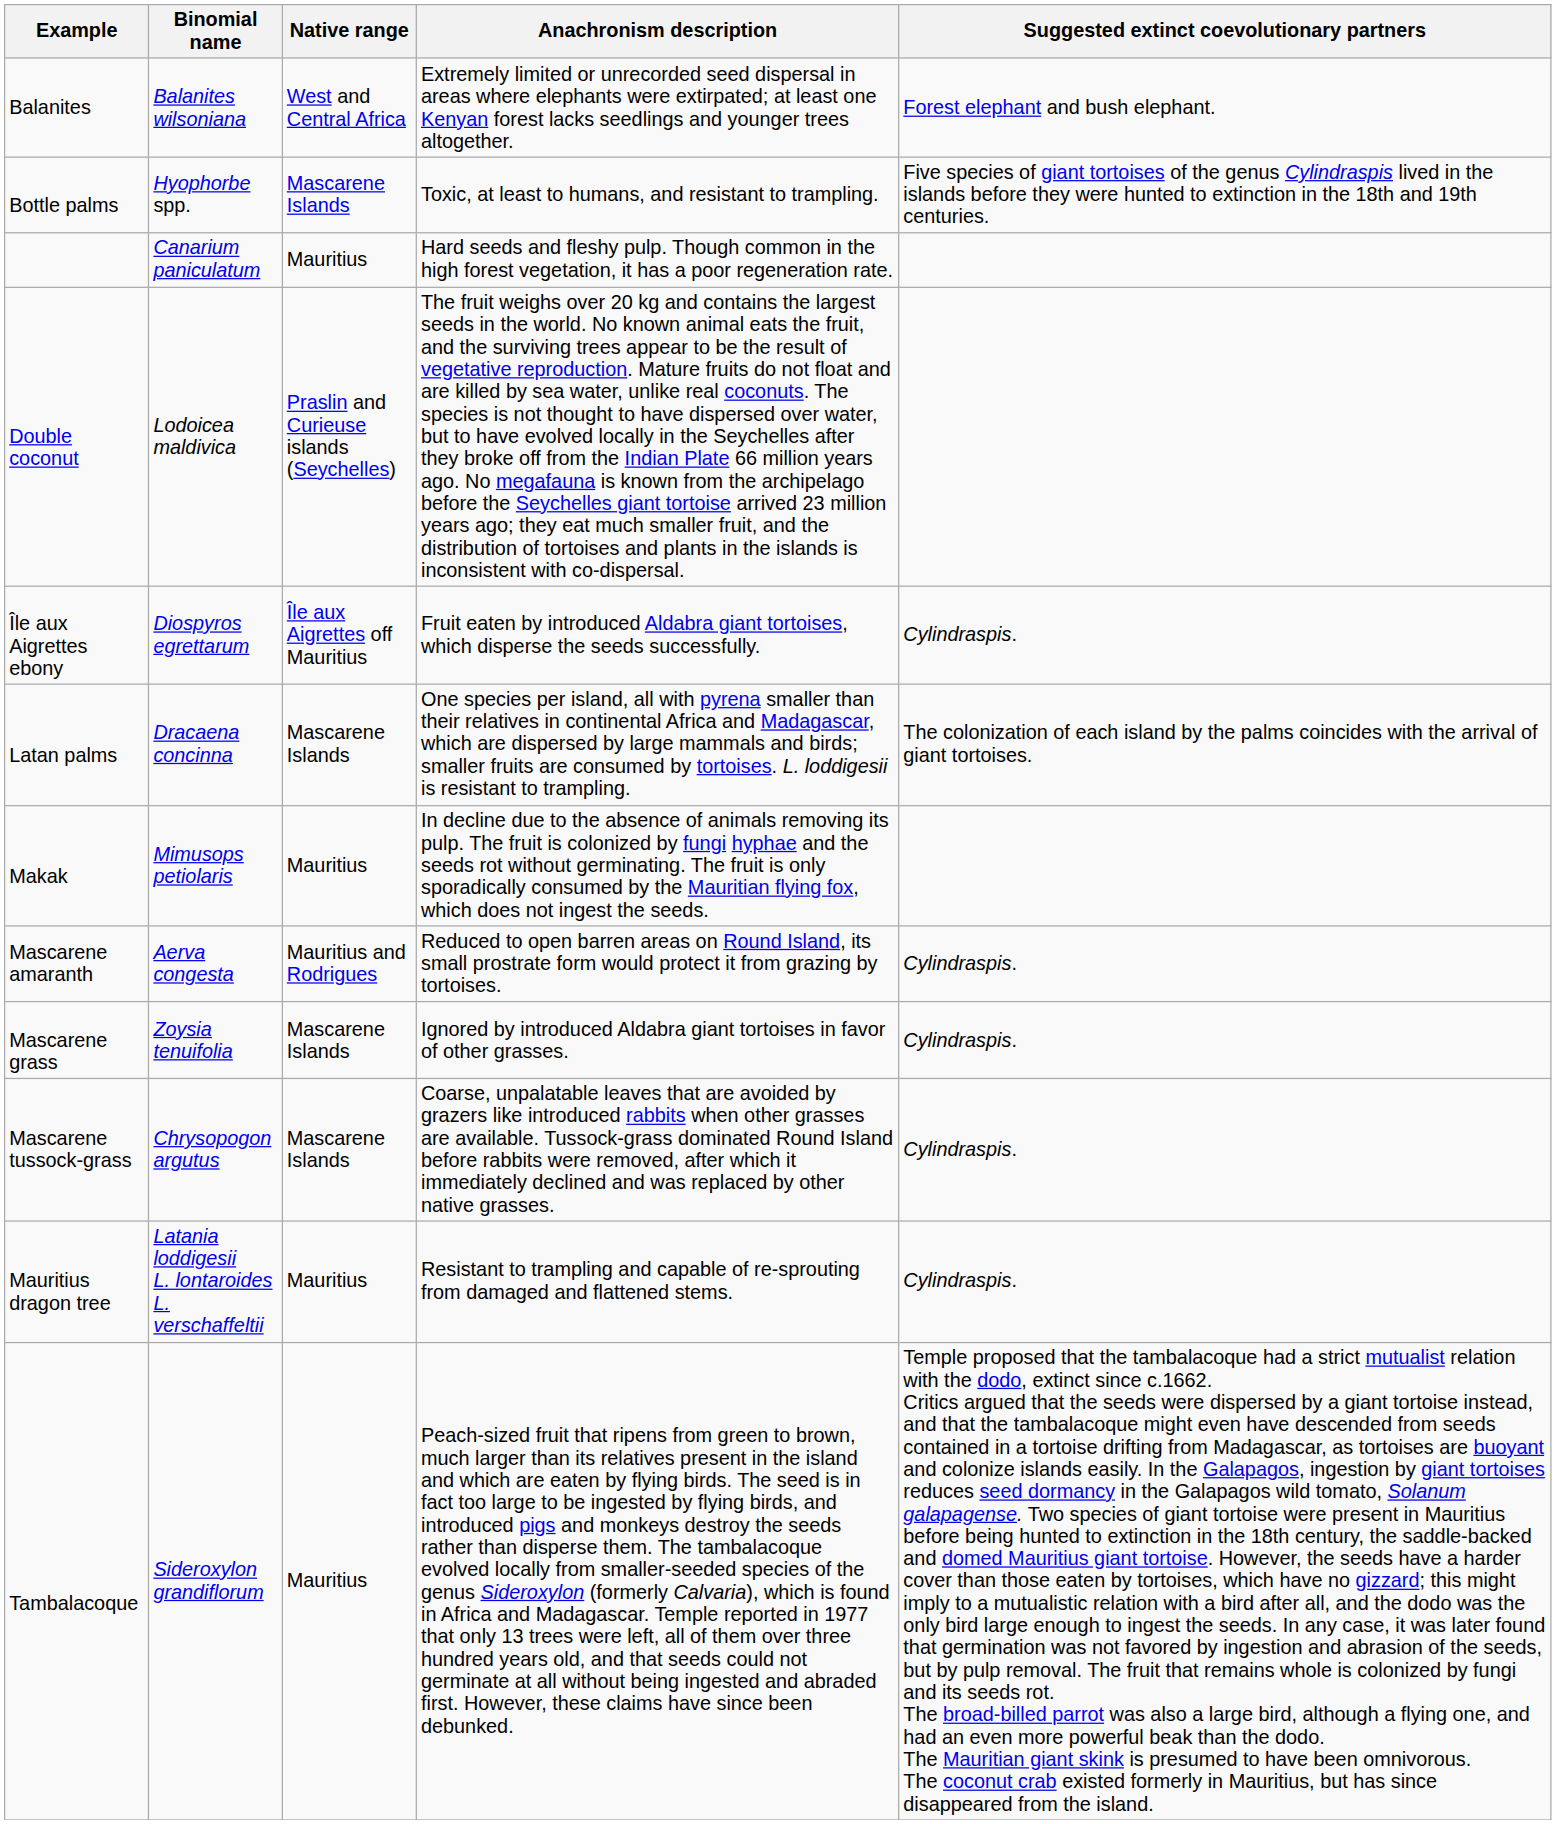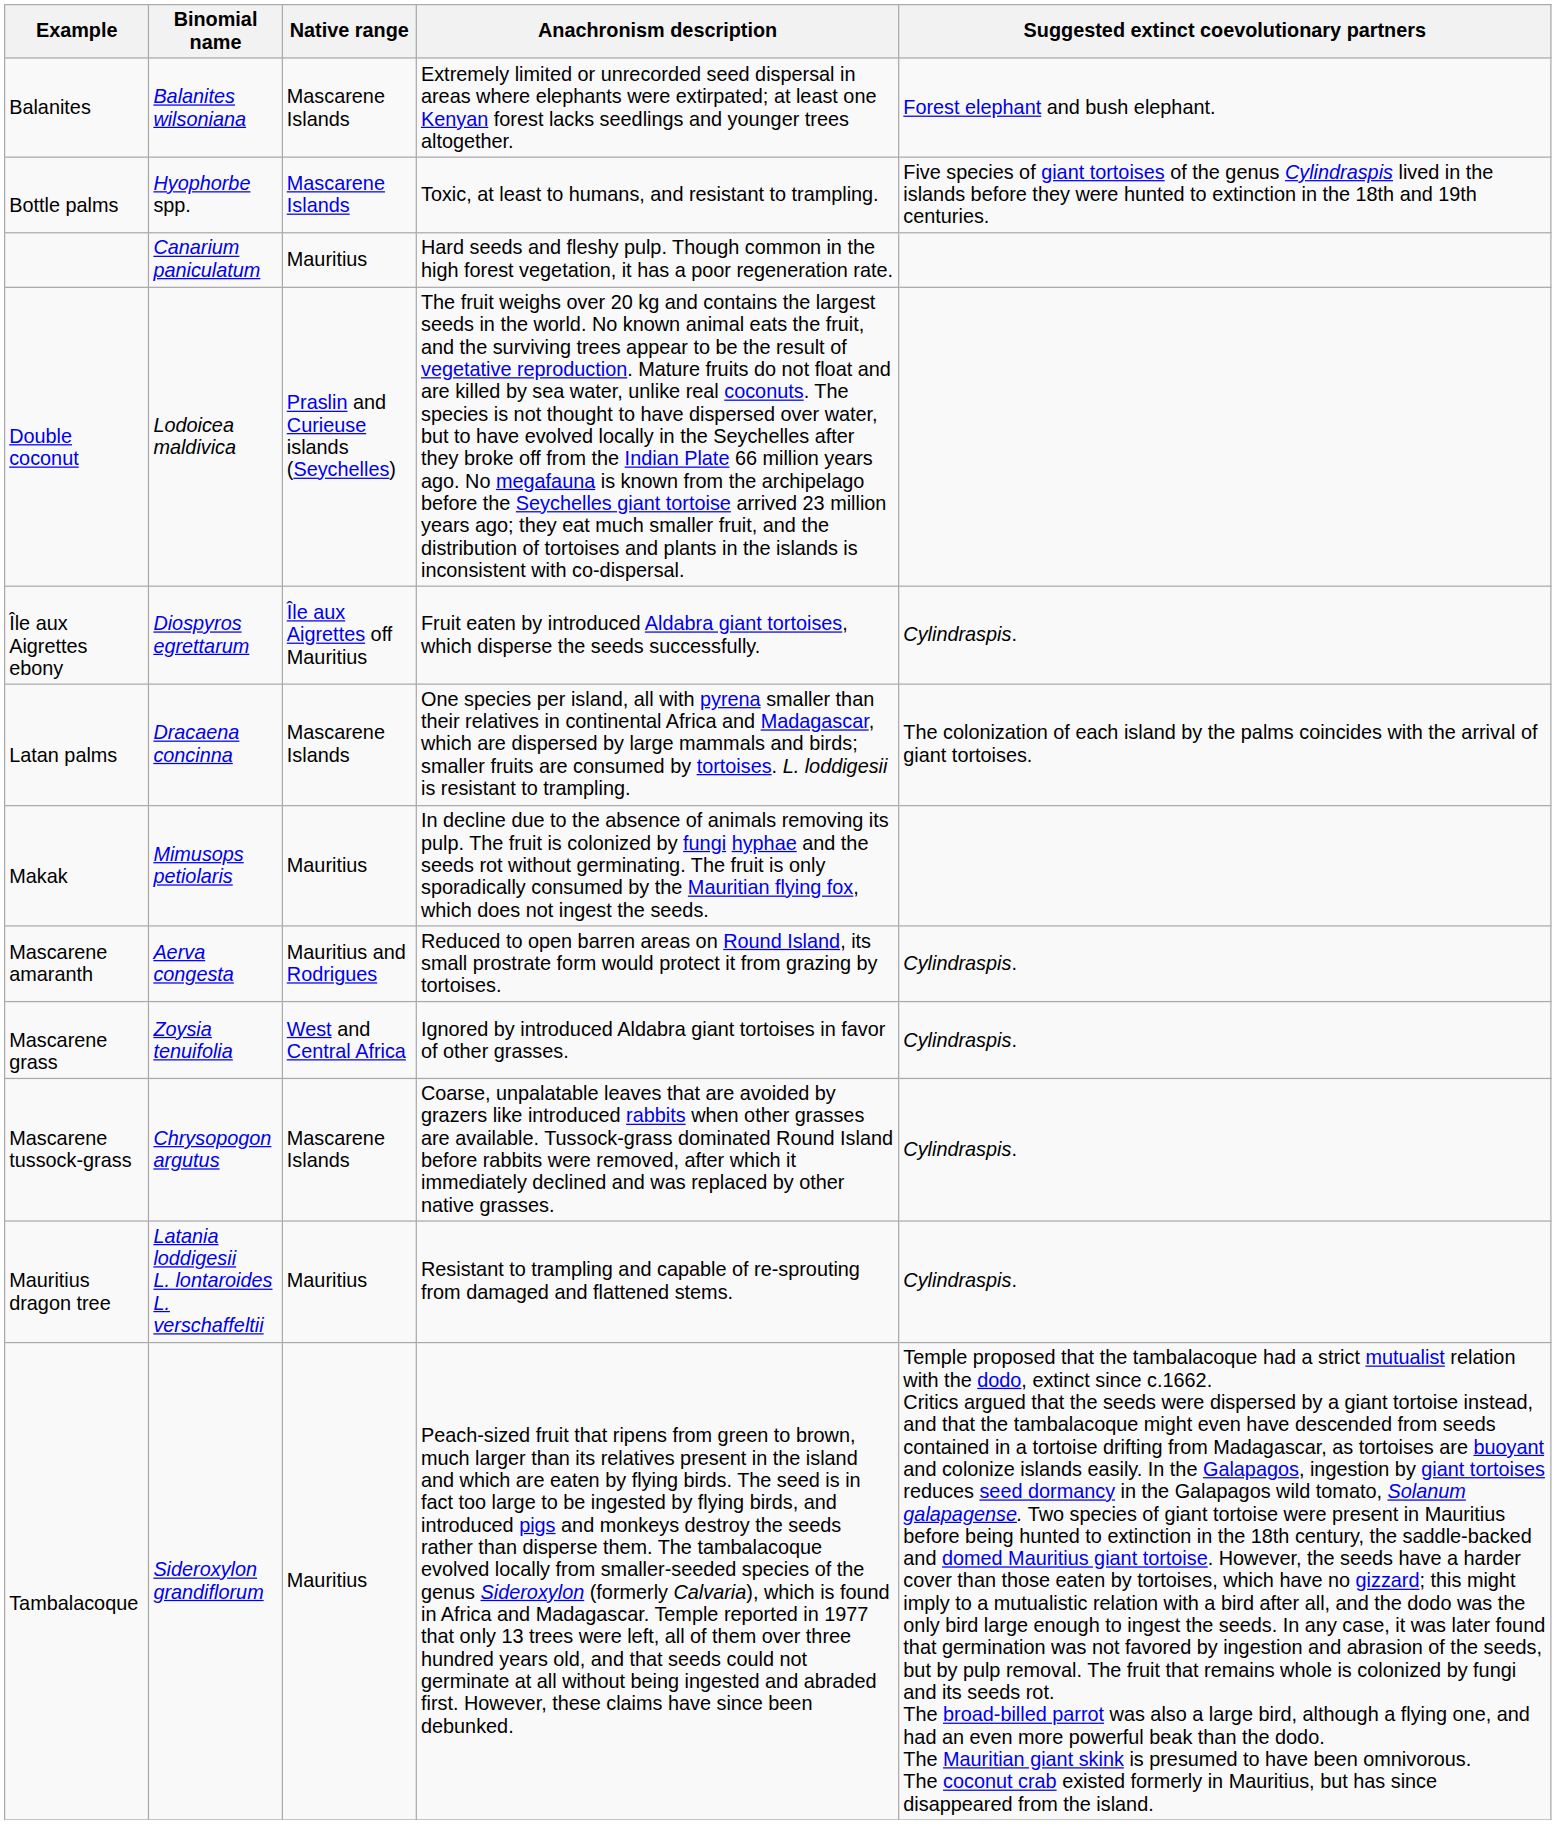Balanites | Native range: West and Central Africa -> Mascarene Islands
Mascarene grass | Native range: Mascarene Islands -> West and Central Africa
